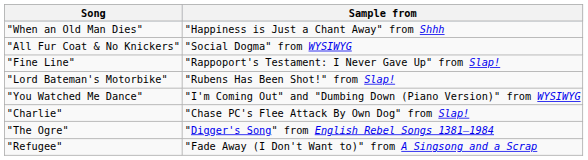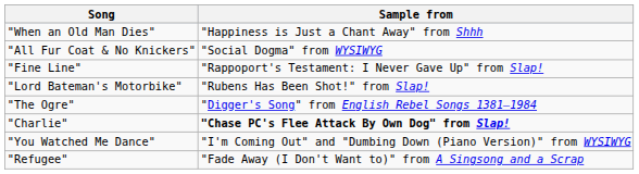rows swapped: "You Watched Me Dance" <-> "The Ogre"
"Charlie" | Sample from: normal -> bold
